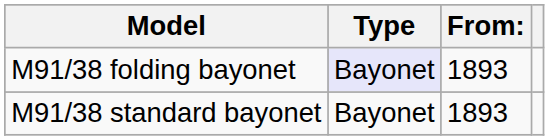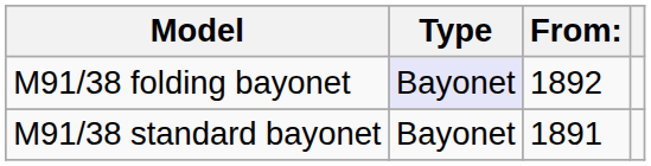M91/38 folding bayonet | From:: 1893 -> 1892
M91/38 standard bayonet | From:: 1893 -> 1891
